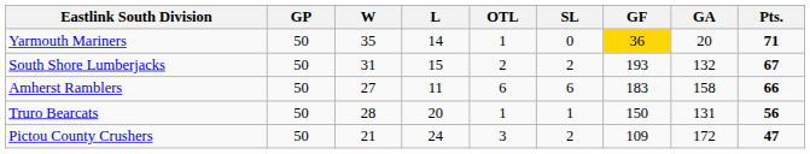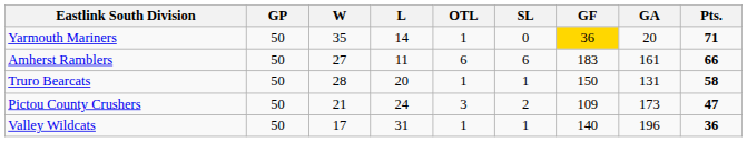- row: South Shore Lumberjacks | 50 | 31 | 15 | 2 | 2 | 193 | 132 | 67
Amherst Ramblers | GA: 158 -> 161
Truro Bearcats | Pts.: 56 -> 58
Pictou County Crushers | GA: 172 -> 173
+ row: Valley Wildcats | 50 | 17 | 31 | 1 | 1 | 140 | 196 | 36
